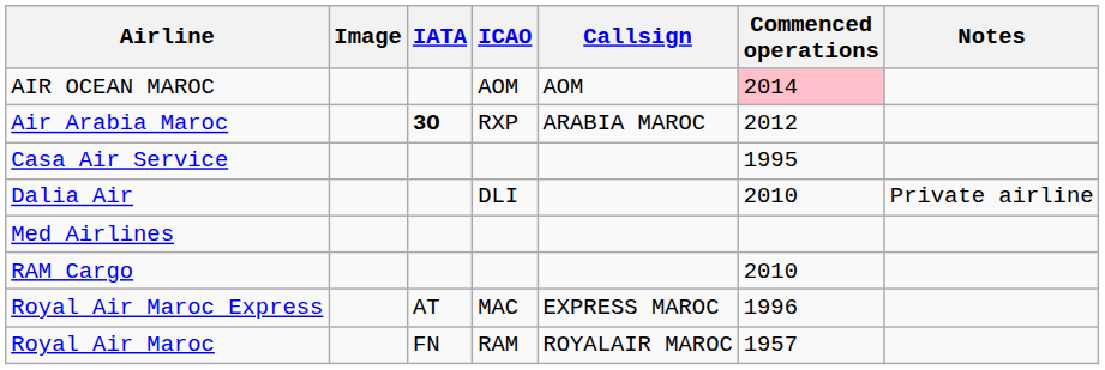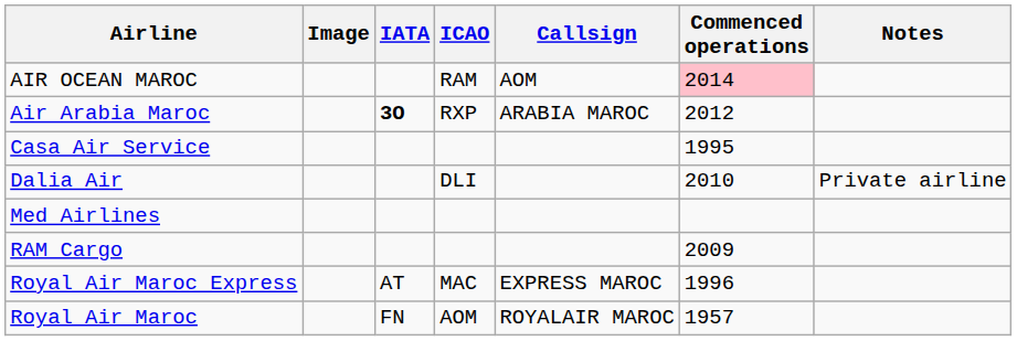AIR OCEAN MAROC | ICAO: AOM -> RAM
RAM Cargo | Commenced operations: 2010 -> 2009
Royal Air Maroc | ICAO: RAM -> AOM
